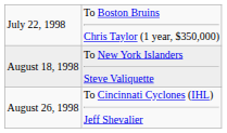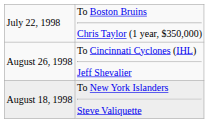rows swapped: August 18, 1998 <-> August 26, 1998
